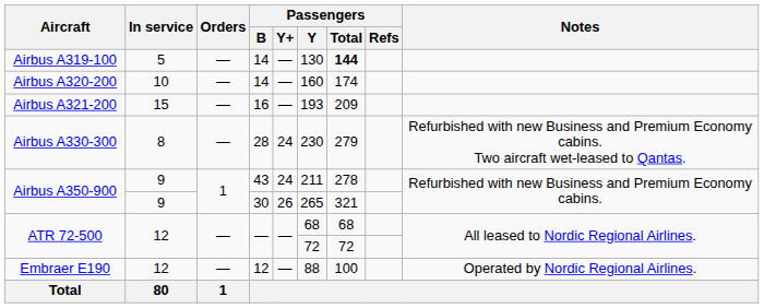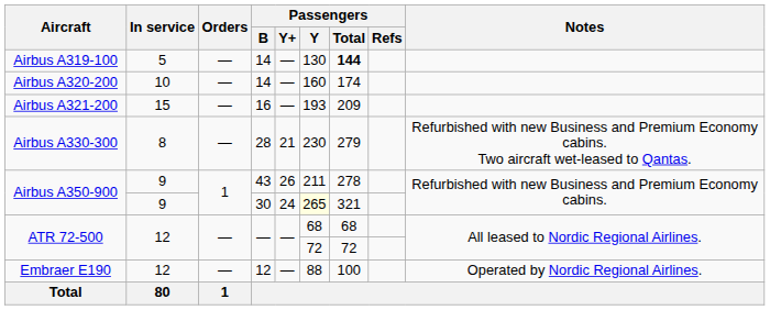Airbus A330-300 | Passengers / Y+: 24 -> 21
Airbus A350-900 / 43 | Passengers / Y+: 24 -> 26
Airbus A350-900 / 30 | Passengers / Y+: 26 -> 24
Airbus A350-900 / 30 | Passengers / Y: no background -> lightyellow background
